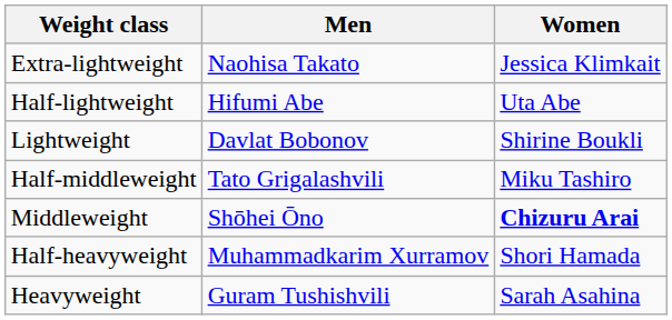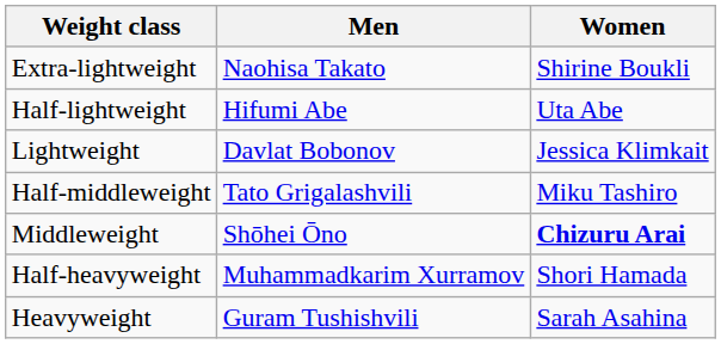Extra-lightweight | Women: Jessica Klimkait -> Shirine Boukli
Lightweight | Women: Shirine Boukli -> Jessica Klimkait
